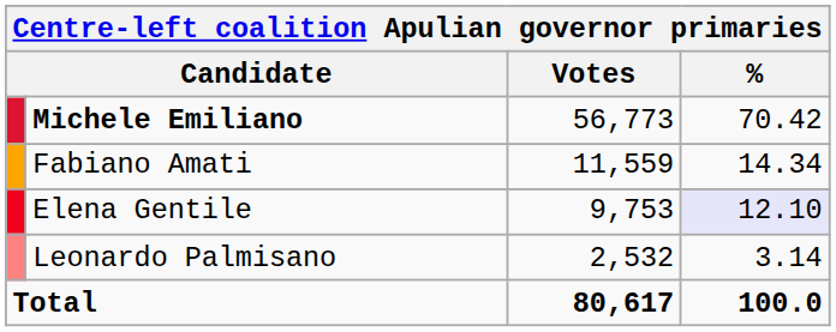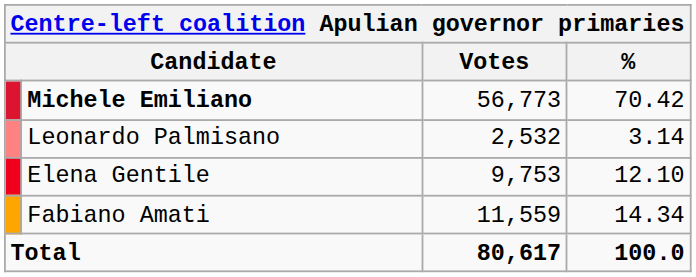rows swapped: Fabiano Amati <-> Leonardo Palmisano
Elena Gentile | %: lavender background -> no background
